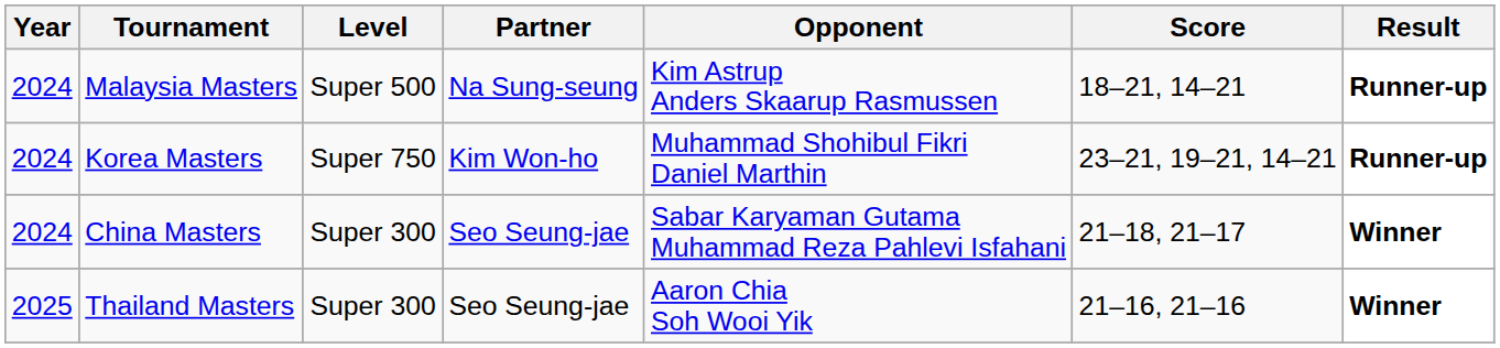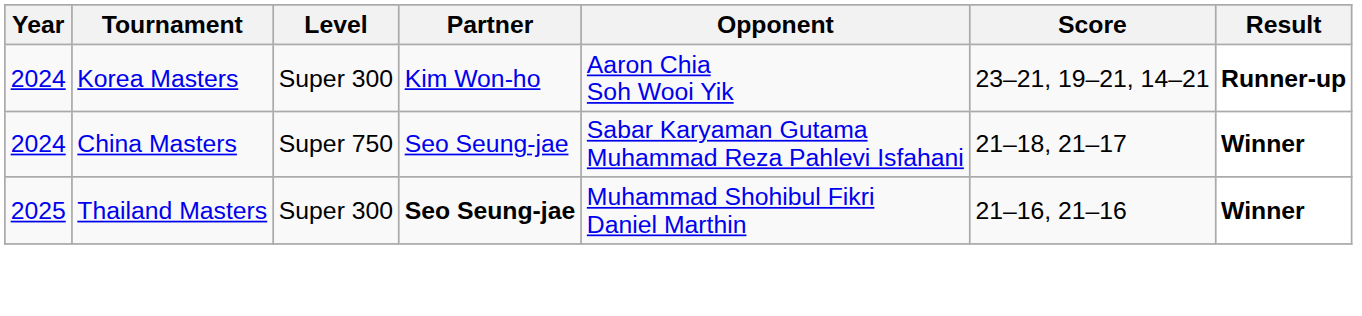- row: 2024 | Malaysia Masters | Super 500 | Na Sung-seung | Kim Astrup Anders Skaarup Rasmussen | 18–21, 14–21 | Runner-up
Korea Masters | Level: Super 750 -> Super 300
Korea Masters | Opponent: Muhammad Shohibul Fikri Daniel Marthin -> Aaron Chia Soh Wooi Yik
China Masters | Level: Super 300 -> Super 750
Thailand Masters | Partner: normal -> bold
Thailand Masters | Opponent: Aaron Chia Soh Wooi Yik -> Muhammad Shohibul Fikri Daniel Marthin
